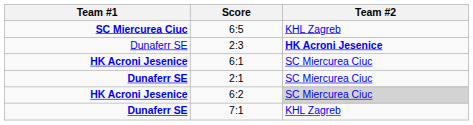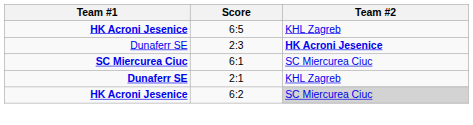6:5 | Team #1: SC Miercurea Ciuc -> HK Acroni Jesenice
6:1 | Team #1: HK Acroni Jesenice -> SC Miercurea Ciuc
2:1 | Team #2: SC Miercurea Ciuc -> KHL Zagreb
- row: Dunaferr SE | 7:1 | KHL Zagreb
